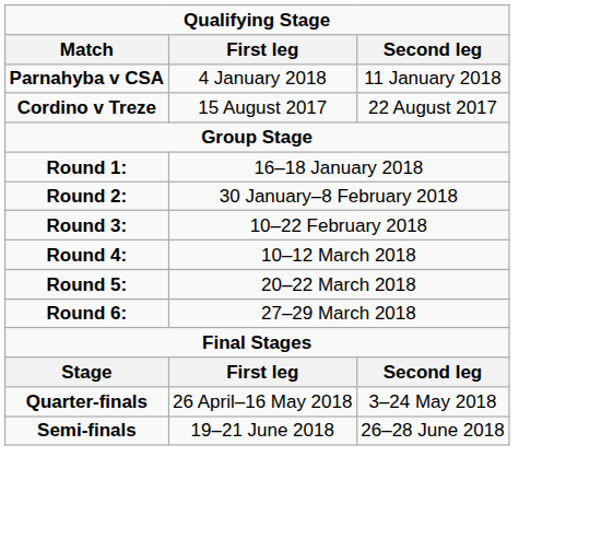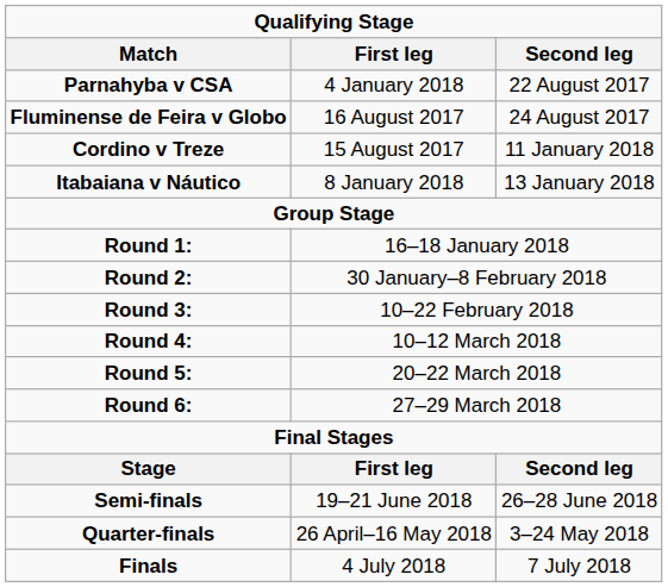Parnahyba v CSA | Second leg: 11 January 2018 -> 22 August 2017
+ row: Fluminense de Feira v Globo | 16 August 2017 | 24 August 2017
Cordino v Treze | Second leg: 22 August 2017 -> 11 January 2018
+ row: Itabaiana v Náutico | 8 January 2018 | 13 January 2018
rows swapped: Quarter-finals <-> Semi-finals
+ row: Finals | 4 July 2018 | 7 July 2018
